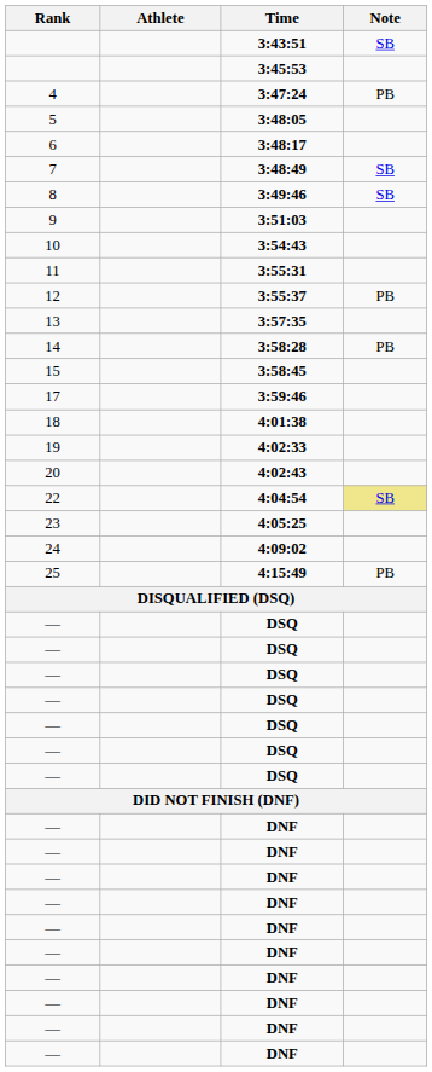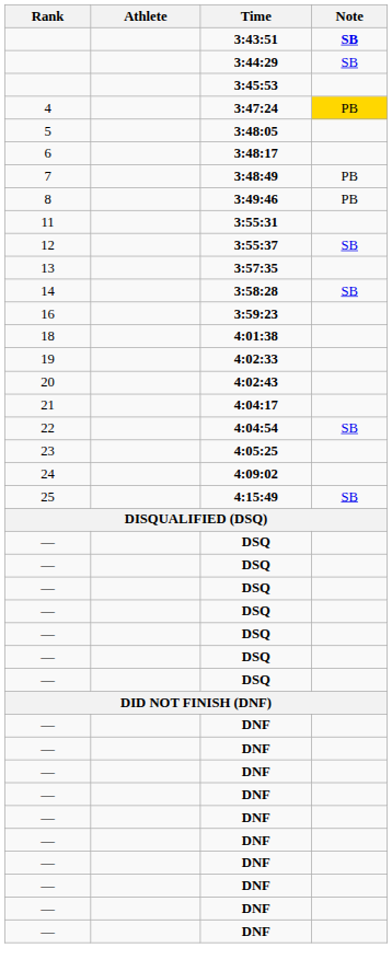3:43:51 | Note: normal -> bold
+ row: 3:44:29 | SB
3:47:24 | Note: no background -> gold background
3:48:49 | Note: SB -> PB
3:49:46 | Note: SB -> PB
- row: 9 | 3:51:03
- row: 10 | 3:54:43
3:55:37 | Note: PB -> SB
3:58:28 | Note: PB -> SB
- row: 15 | 3:58:45
+ row: 16 | 3:59:23
- row: 17 | 3:59:46
+ row: 21 | 4:04:17
4:04:54 | Note: khaki background -> no background
4:15:49 | Note: PB -> SB
